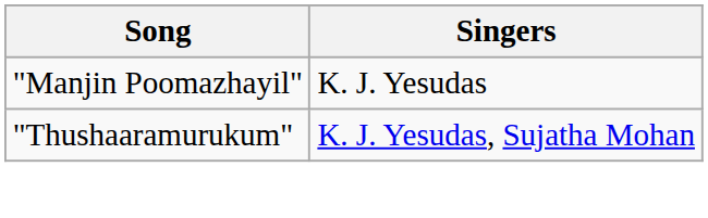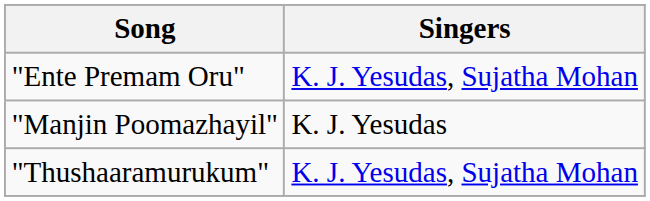+ row: "Ente Premam Oru" | K. J. Yesudas, Sujatha Mohan
